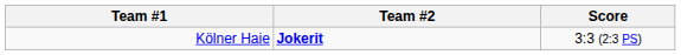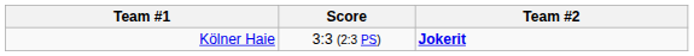columns swapped: Score <-> Team #2
